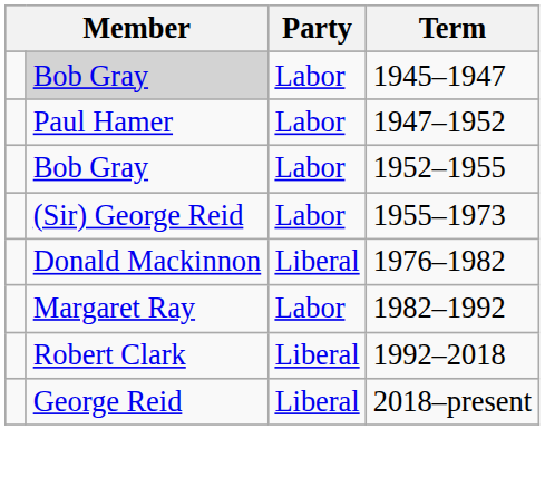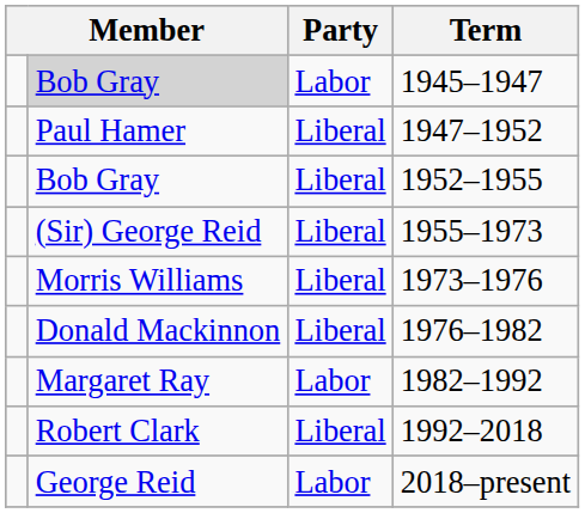1947–1952 | Party: Labor -> Liberal
1952–1955 | Party: Labor -> Liberal
1955–1973 | Party: Labor -> Liberal
+ row: Morris Williams | Liberal | 1973–1976
2018–present | Party: Liberal -> Labor
